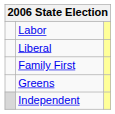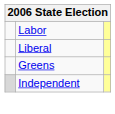- row: Family First
